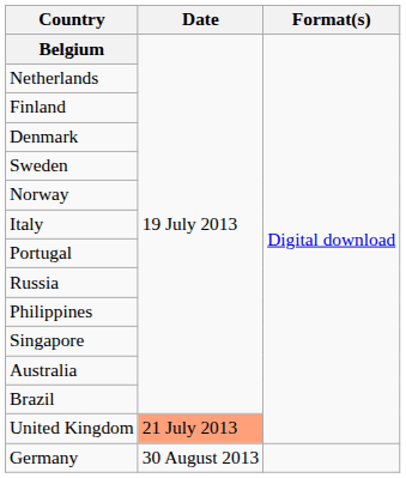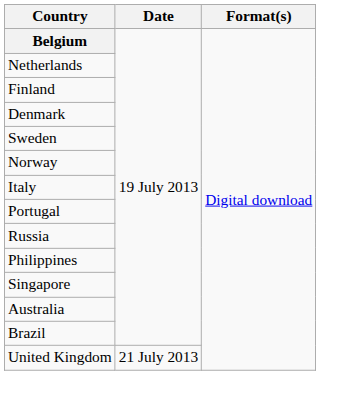United Kingdom | Date: lightsalmon background -> no background
- row: Germany | 30 August 2013
